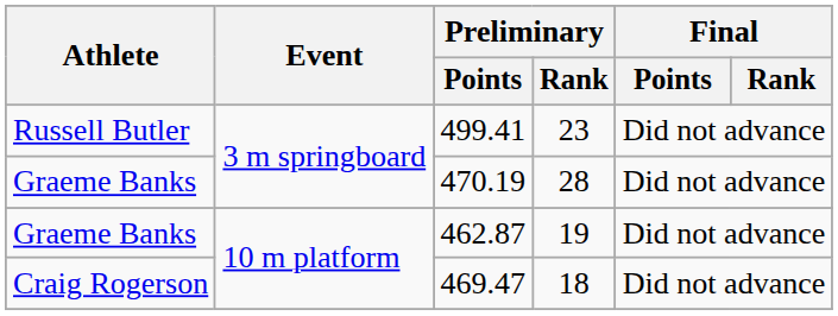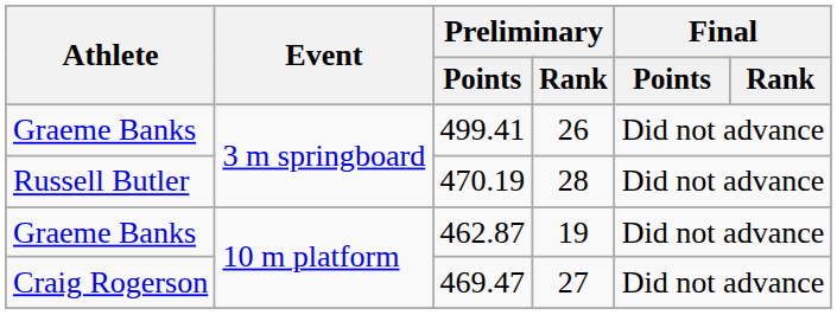499.41 | Athlete: Russell Butler -> Graeme Banks
499.41 | Preliminary / Rank: 23 -> 26
470.19 | Athlete: Graeme Banks -> Russell Butler
469.47 | Preliminary / Rank: 18 -> 27
